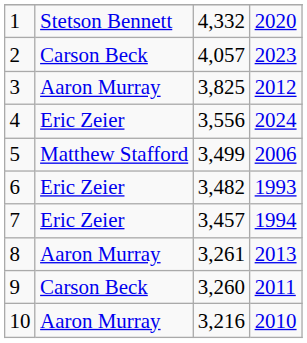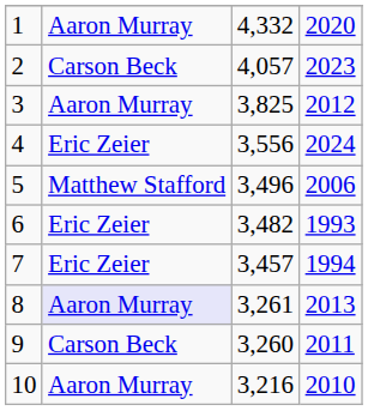1 | column 2: Stetson Bennett -> Aaron Murray
5 | column 3: 3,499 -> 3,496
8 | column 2: no background -> lavender background
